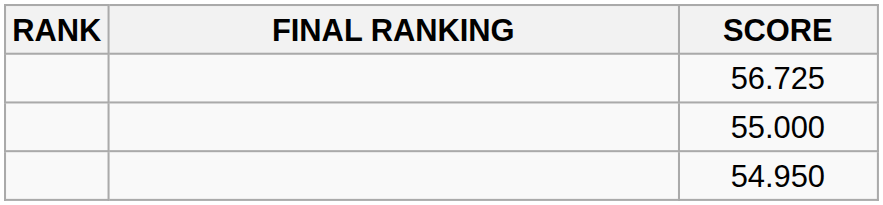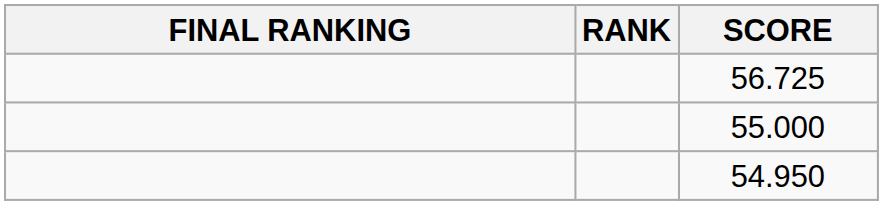columns swapped: RANK <-> FINAL RANKING
